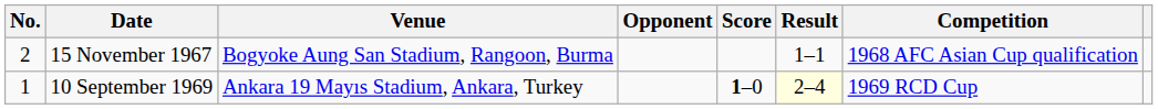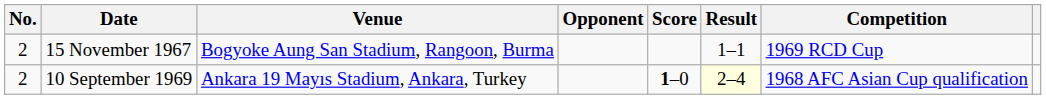15 November 1967 | Competition: 1968 AFC Asian Cup qualification -> 1969 RCD Cup
10 September 1969 | No.: 1 -> 2
10 September 1969 | Competition: 1969 RCD Cup -> 1968 AFC Asian Cup qualification
